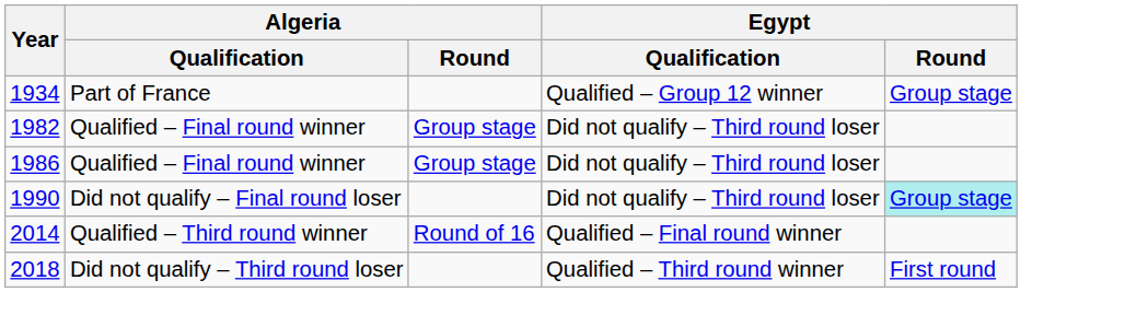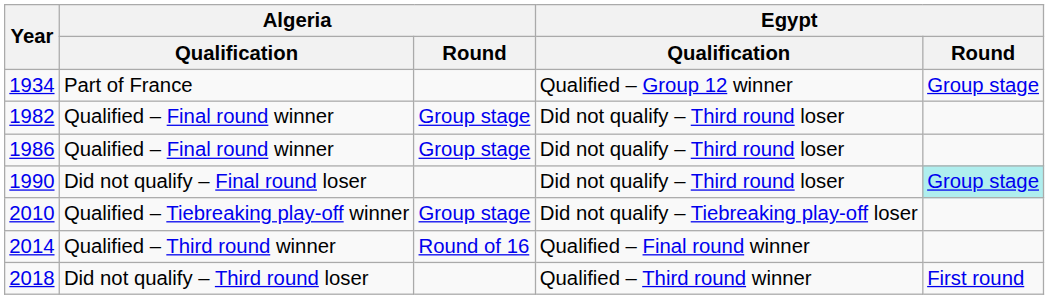+ row: 2010 | Qualified – Tiebreaking play-off winner | Group stage | Did not qualify – Tiebreaking play-off loser
